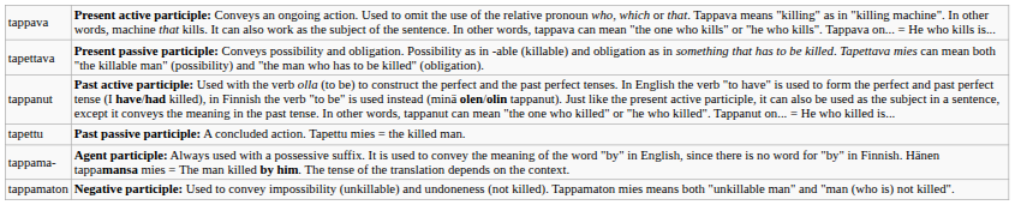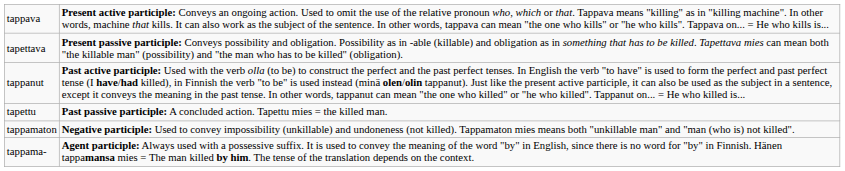rows swapped: tappama- <-> tappamaton
